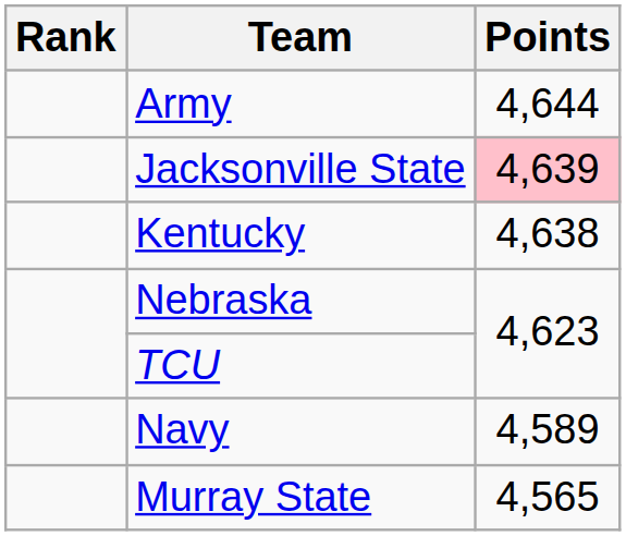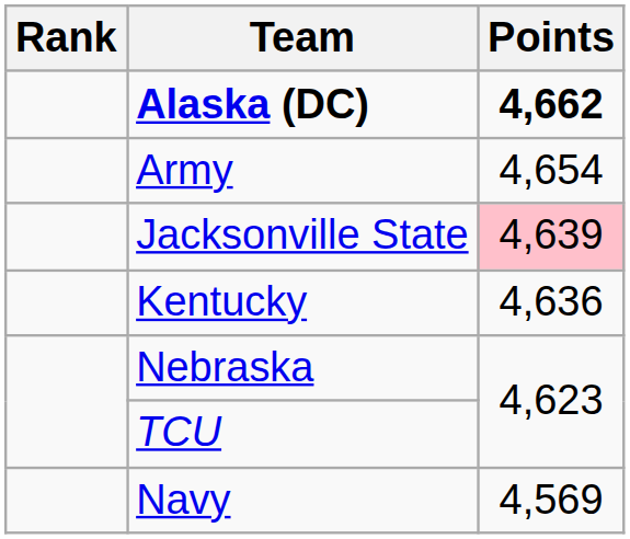+ row: Alaska (DC) | 4,662
Army | Points: 4,644 -> 4,654
Kentucky | Points: 4,638 -> 4,636
Navy | Points: 4,589 -> 4,569
- row: Murray State | 4,565
